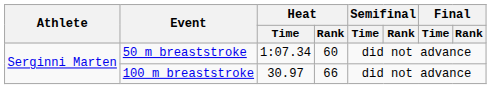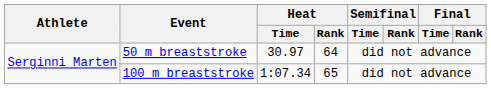50 m breaststroke | Heat / Time: 1:07.34 -> 30.97
50 m breaststroke | Heat / Rank: 60 -> 64
100 m breaststroke | Heat / Time: 30.97 -> 1:07.34
100 m breaststroke | Heat / Rank: 66 -> 65
